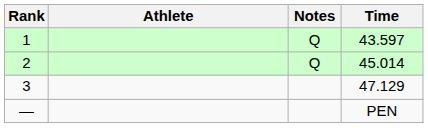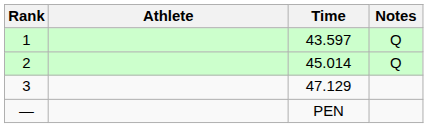columns swapped: Time <-> Notes
